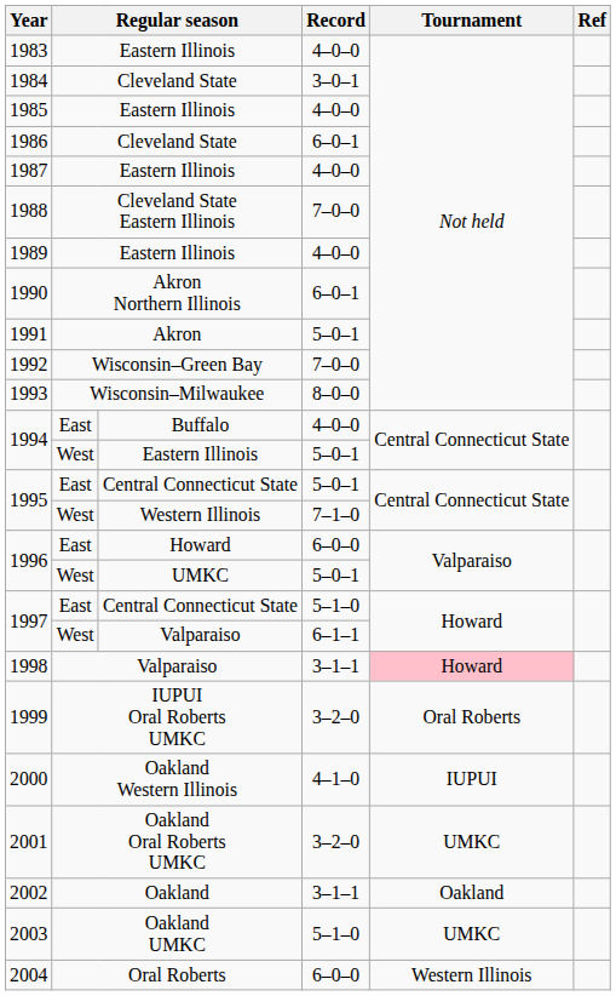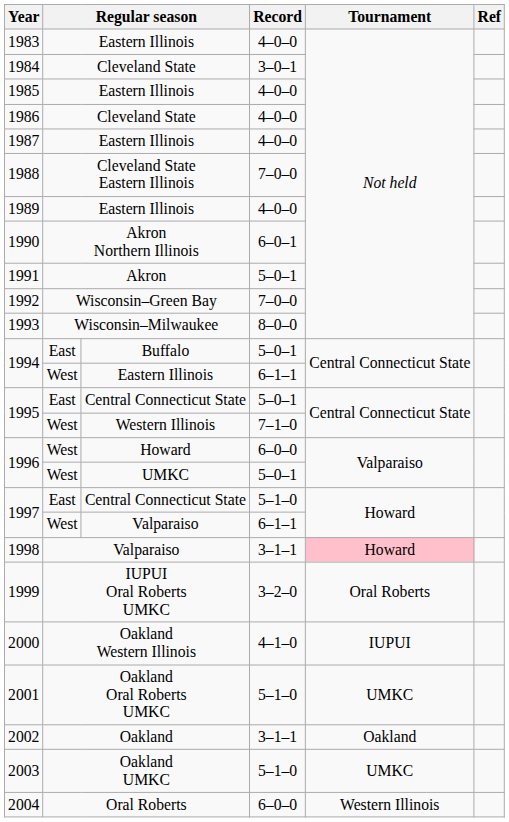1986 | Record: 6–0–1 -> 4–0–0
1994 / Buffalo | Record: 4–0–0 -> 5–0–1
1994 / Eastern Illinois | Record: 5–0–1 -> 6–1–1
1996 / Howard | column 2: East -> West
2001 | Record: 3–2–0 -> 5–1–0
